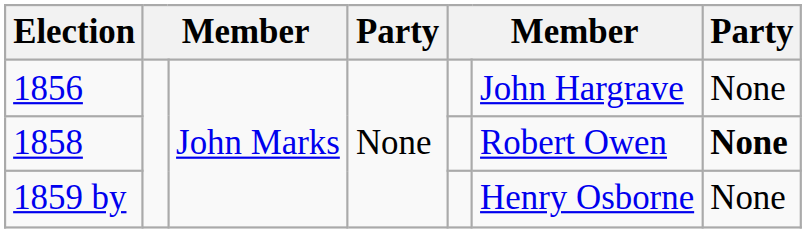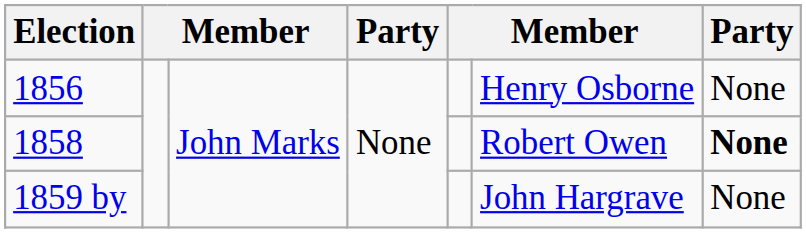1856 | column 6: John Hargrave -> Henry Osborne
1859 by | column 6: Henry Osborne -> John Hargrave
